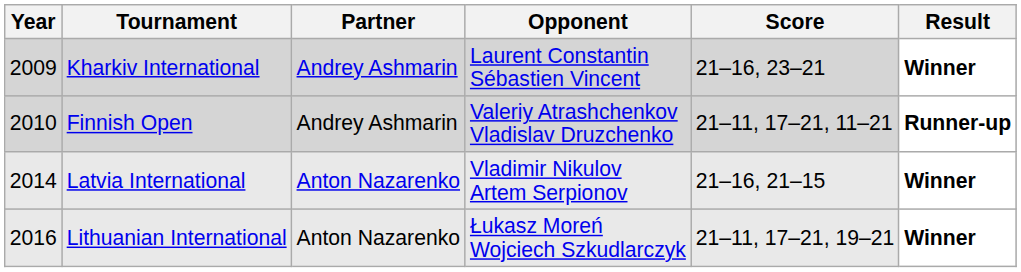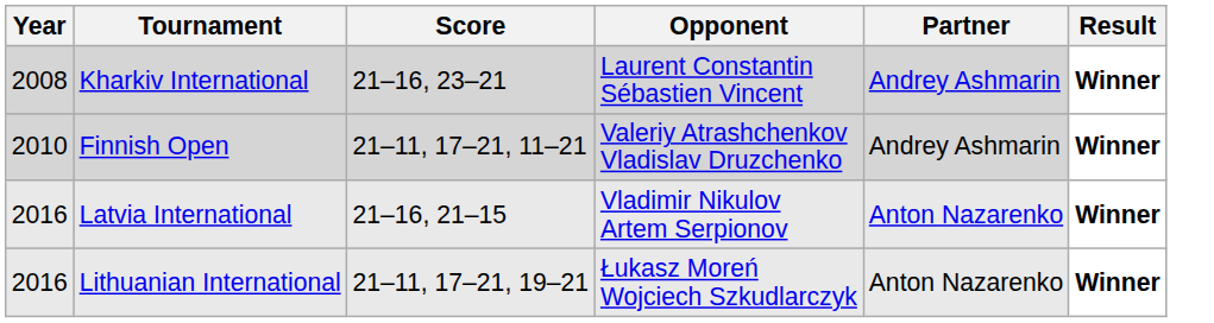columns swapped: Partner <-> Score
Kharkiv International | Year: 2009 -> 2008
Finnish Open | Result: Runner-up -> Winner
Latvia International | Year: 2014 -> 2016
